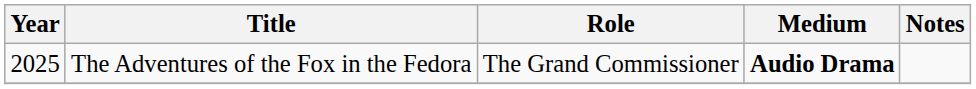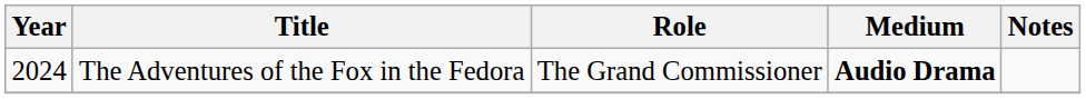The Adventures of the Fox in the Fedora | Year: 2025 -> 2024
